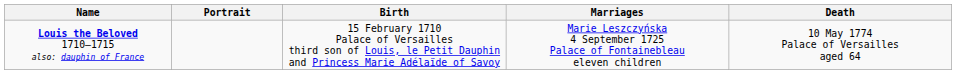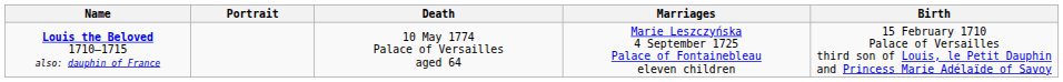columns swapped: Birth <-> Death
